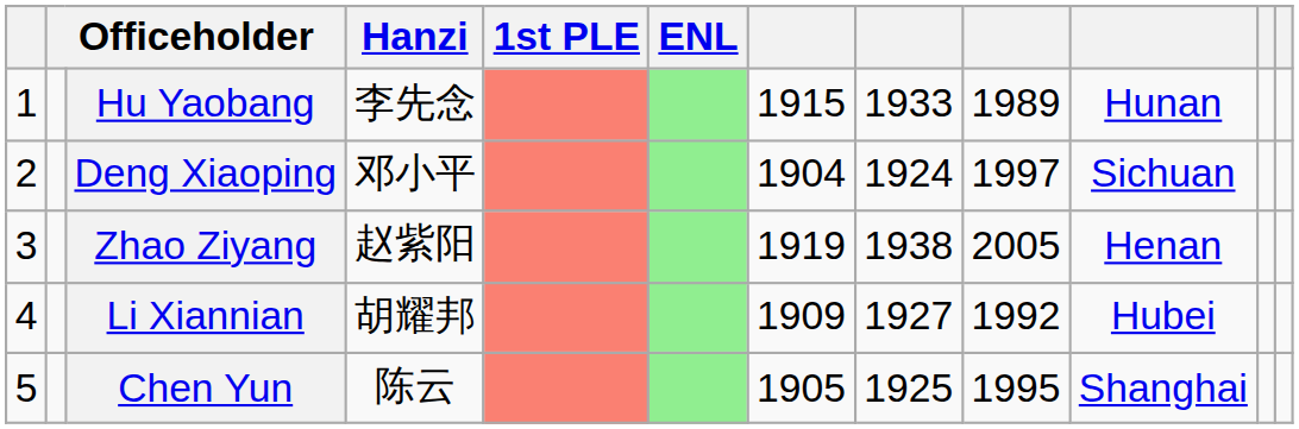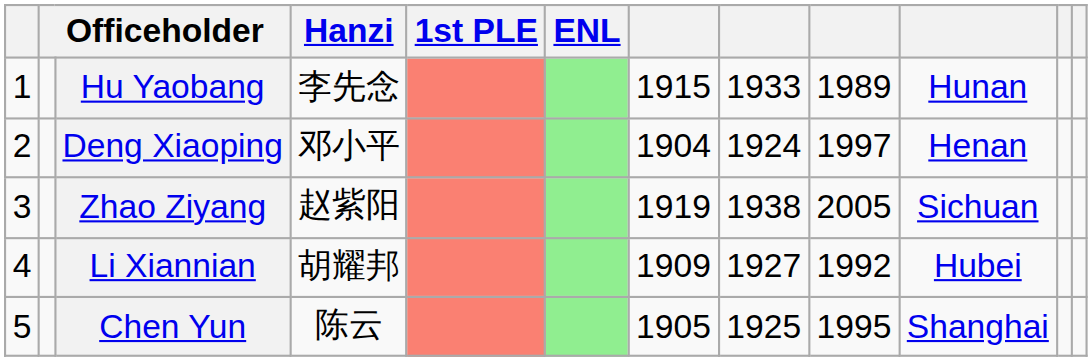Deng Xiaoping | column 10: Sichuan -> Henan
Zhao Ziyang | column 10: Henan -> Sichuan
